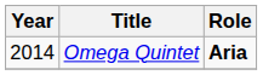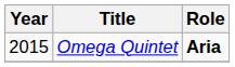Omega Quintet | Year: 2014 -> 2015
